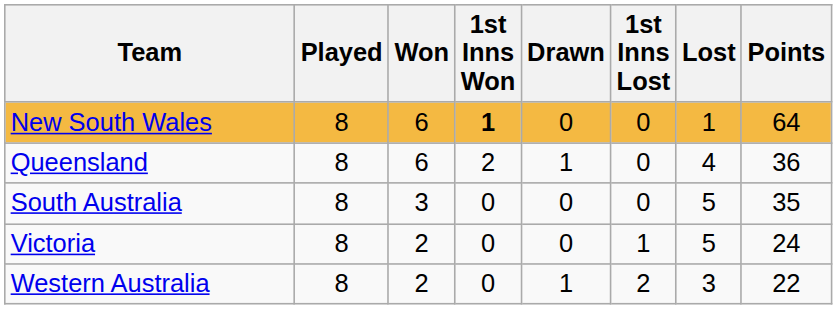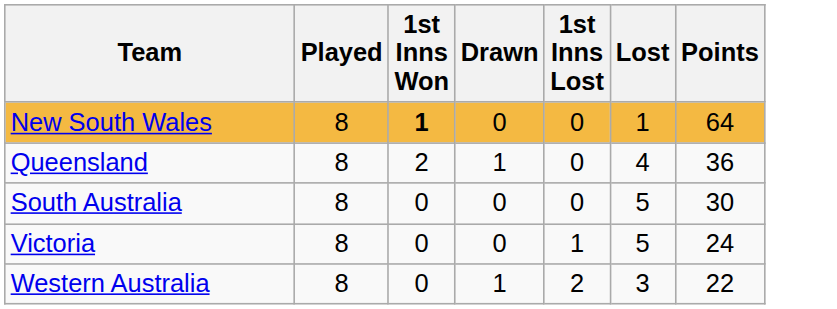- column: Won | 6 | 6 | 3 | 2 | 2
South Australia | Points: 35 -> 30
